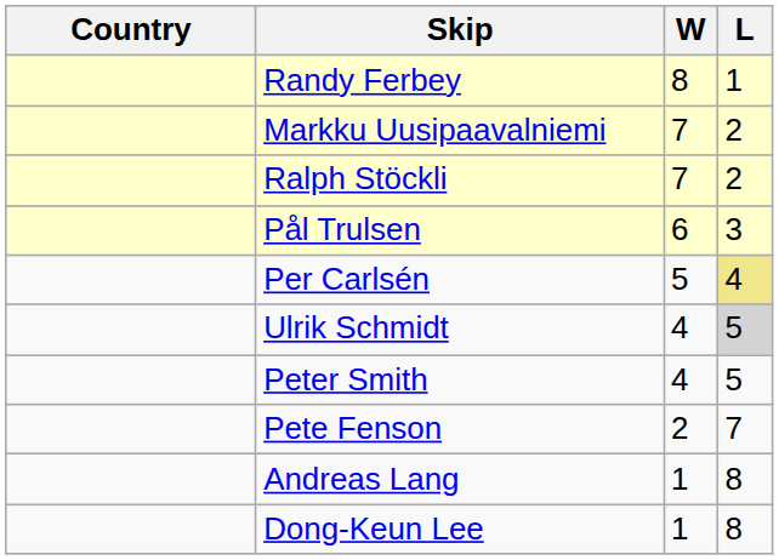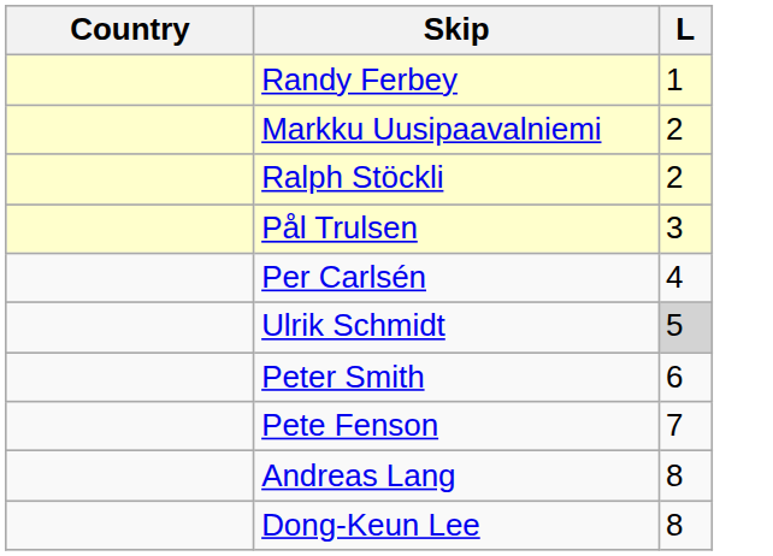- column: W | 8 | 7 | 7 | 6 | 5 | 4 | 4 | 2 | 1 | 1
Per Carlsén | L: khaki background -> no background
Peter Smith | L: 5 -> 6
